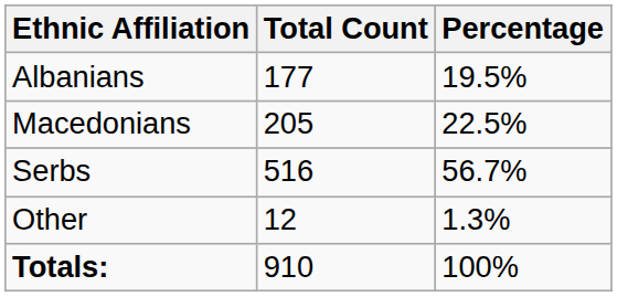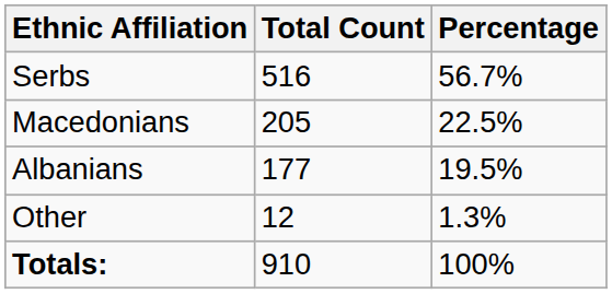rows swapped: Serbs <-> Albanians
